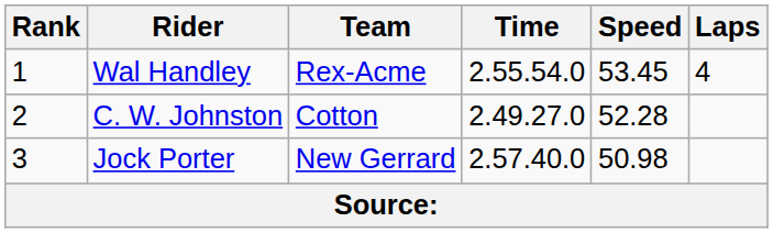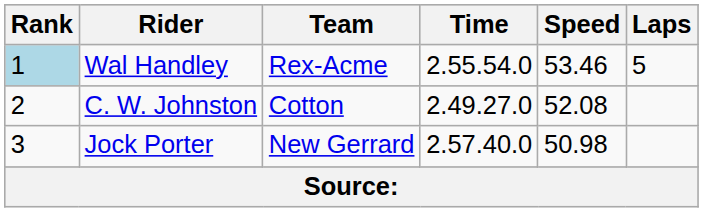Wal Handley | Rank: no background -> lightblue background
Wal Handley | Speed: 53.45 -> 53.46
Wal Handley | Laps: 4 -> 5
C. W. Johnston | Speed: 52.28 -> 52.08
